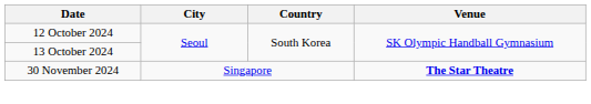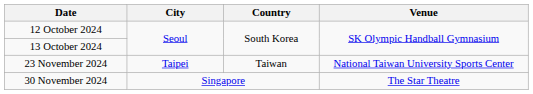+ row: 23 November 2024 | Taipei | Taiwan | National Taiwan University Sports Center
30 November 2024 | Venue: bold -> normal
